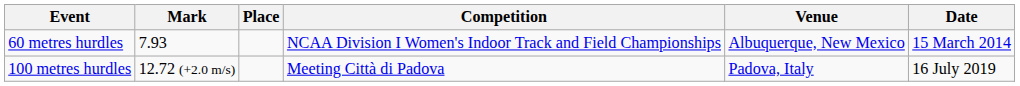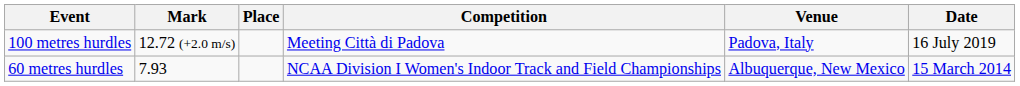rows swapped: 60 metres hurdles <-> 100 metres hurdles
